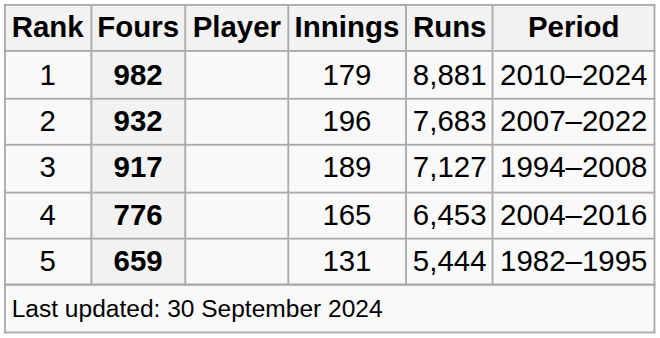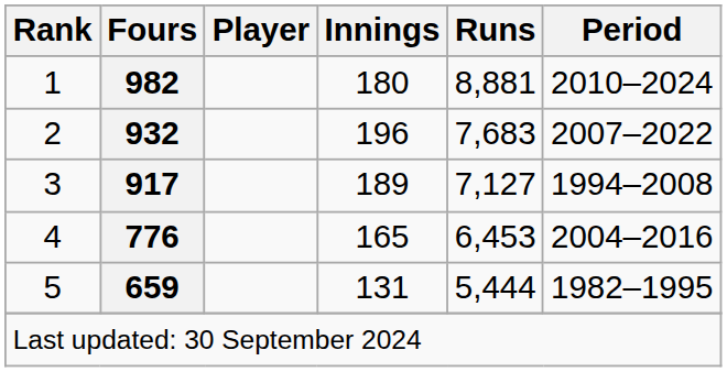1 | Innings: 179 -> 180
